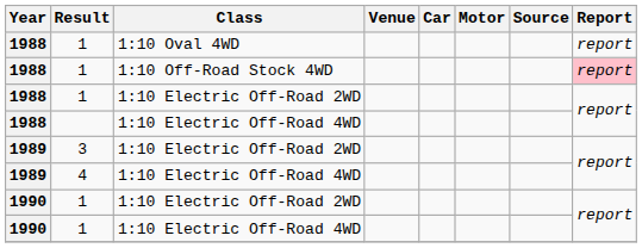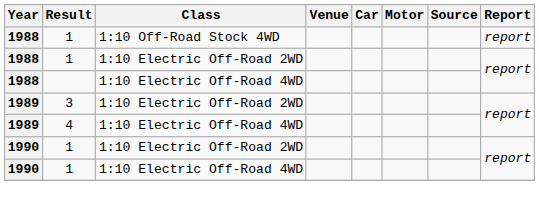- row: 1988 | 1 | 1:10 Oval 4WD | report
1 / 1:10 Off-Road Stock 4WD | Report: pink background -> no background
